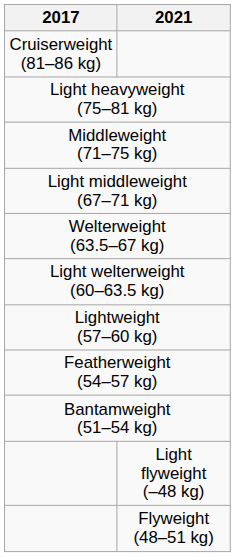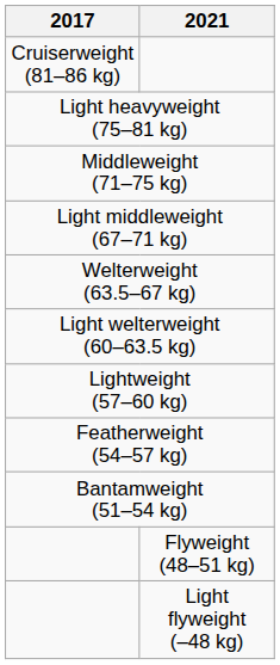rows swapped: Flyweight (48–51 kg) <-> Light flyweight (–48 kg)
